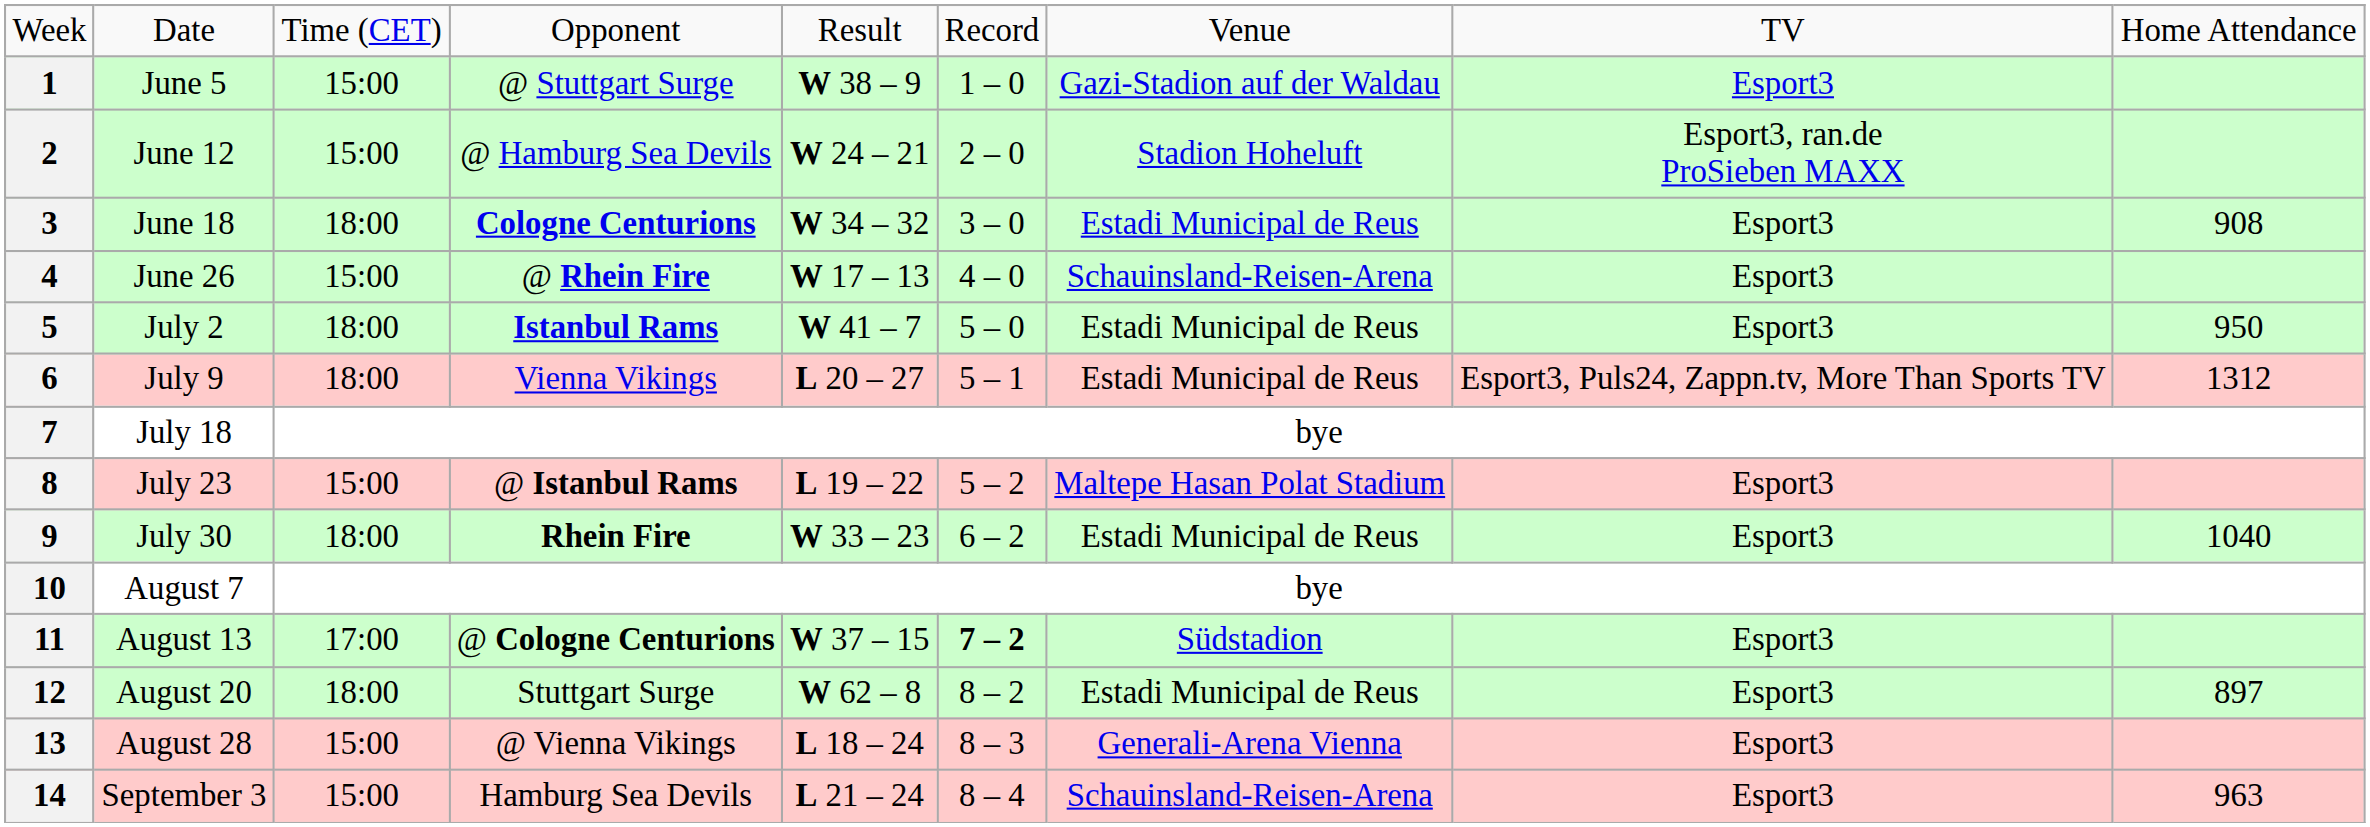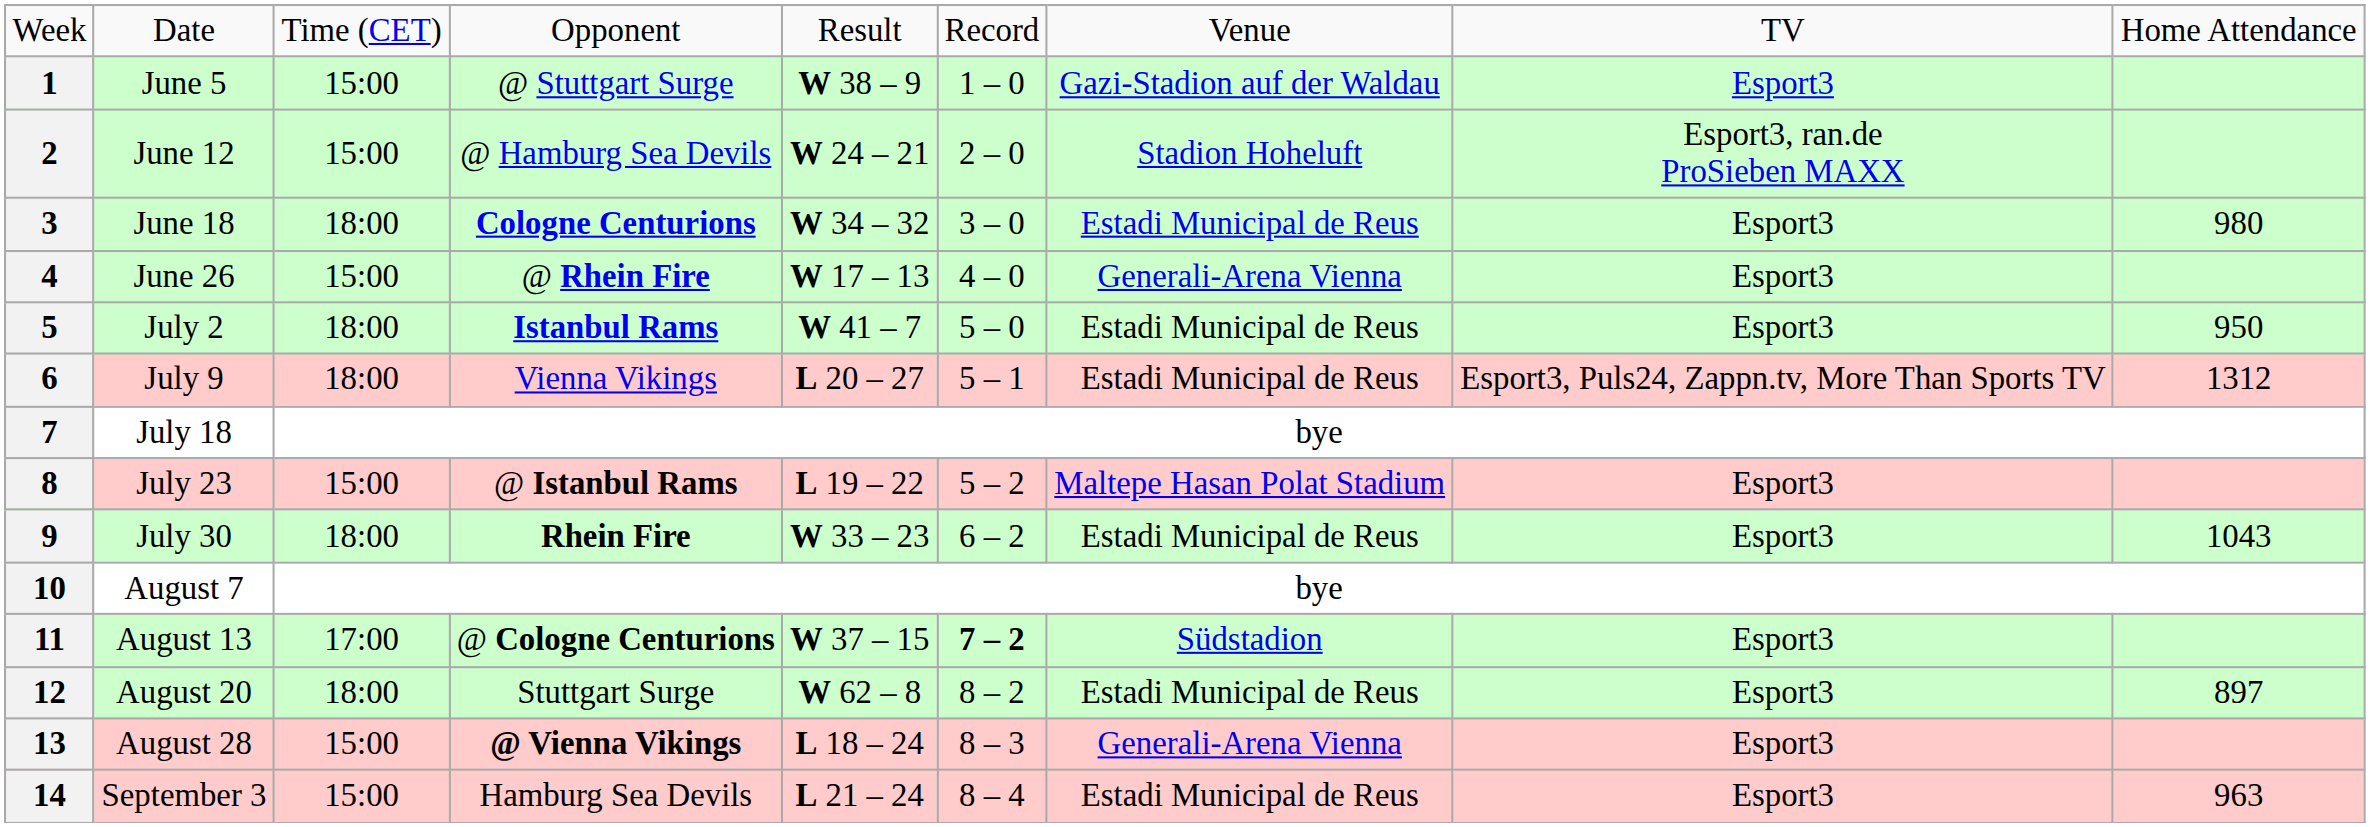3 | column 9: 908 -> 980
4 | column 7: Schauinsland-Reisen-Arena -> Generali-Arena Vienna
9 | column 9: 1040 -> 1043
13 | column 4: normal -> bold
14 | column 7: Schauinsland-Reisen-Arena -> Estadi Municipal de Reus
